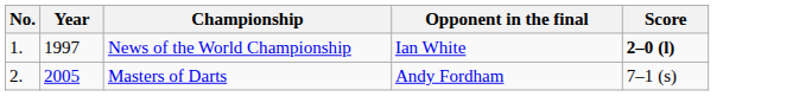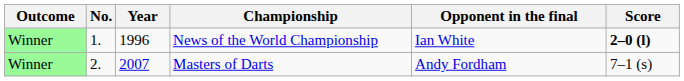+ column: Outcome | Winner | Winner
News of the World Championship | Year: 1997 -> 1996
Masters of Darts | Year: 2005 -> 2007
